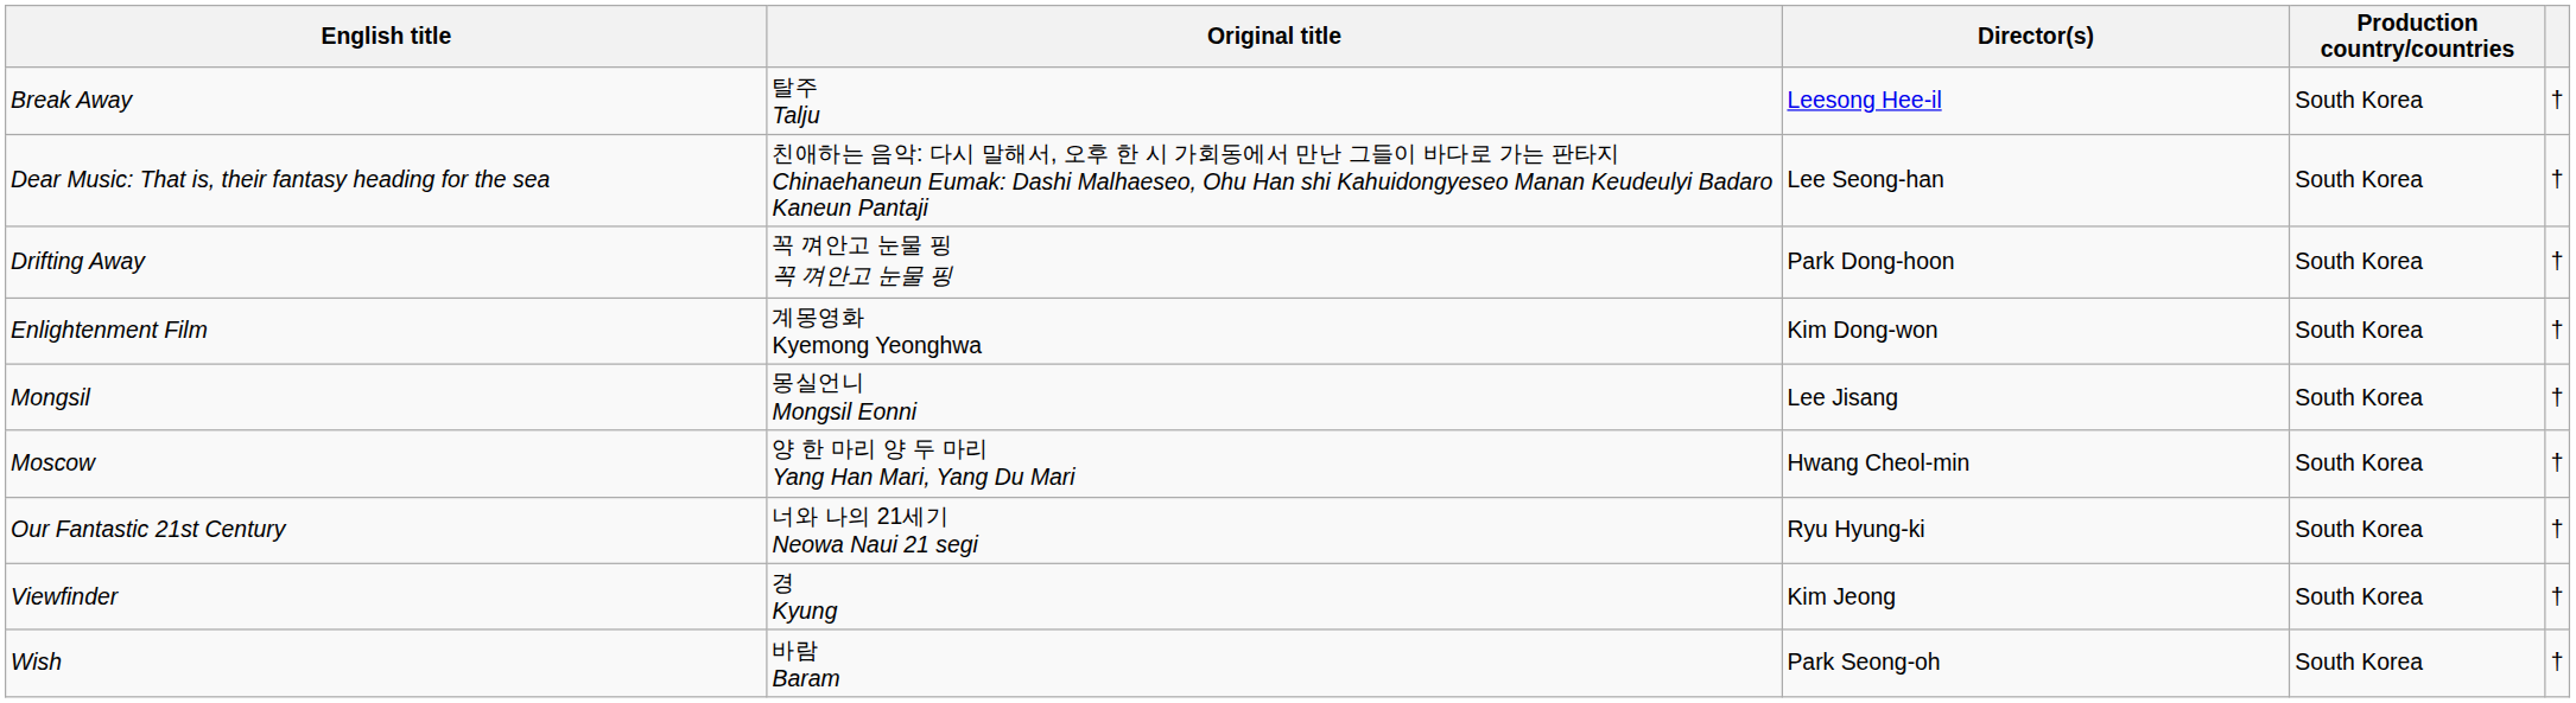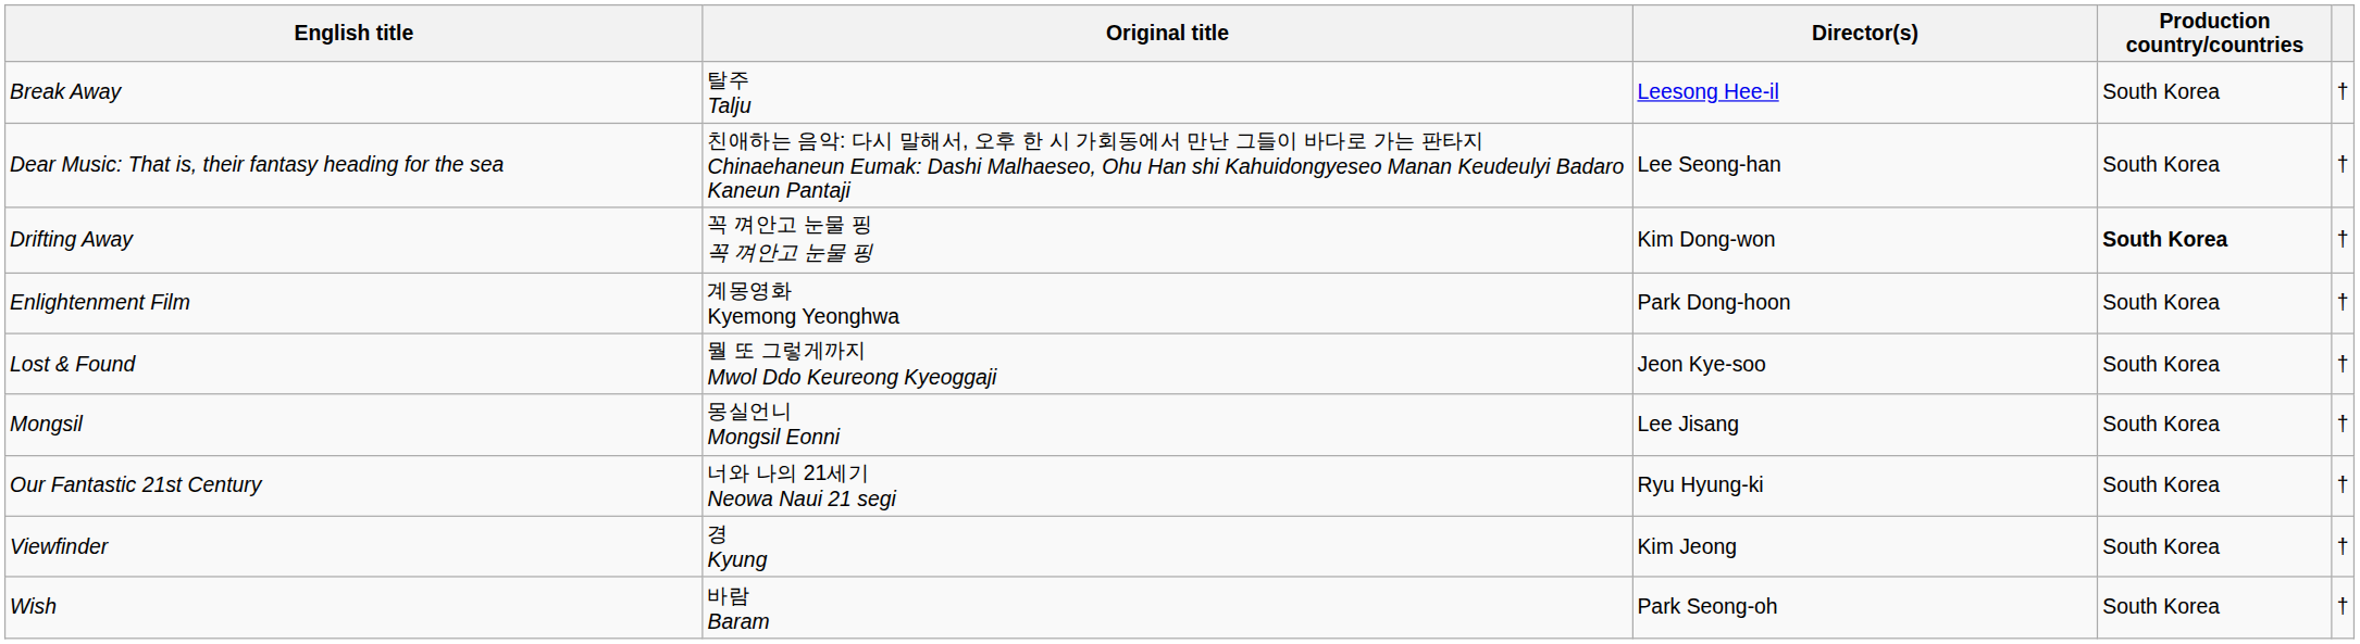Drifting Away | Director(s): Park Dong-hoon -> Kim Dong-won
Drifting Away | Production country/countries: normal -> bold
Enlightenment Film | Director(s): Kim Dong-won -> Park Dong-hoon
+ row: Lost & Found | 뭘 또 그렇게까지 Mwol Ddo Keureong Kyeoggaji | Jeon Kye-soo | South Korea | †
- row: Moscow | 양 한 마리 양 두 마리 Yang Han Mari, Yang Du Mari | Hwang Cheol-min | South Korea | †
